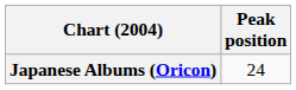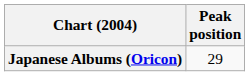Japanese Albums (Oricon) | Peak position: 24 -> 29
